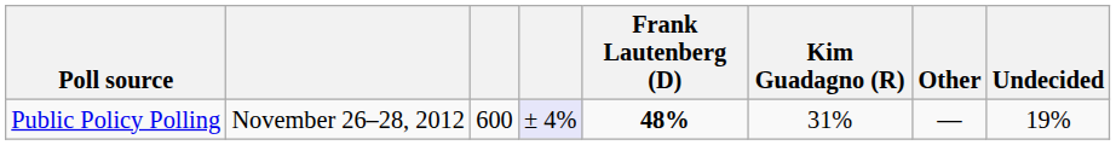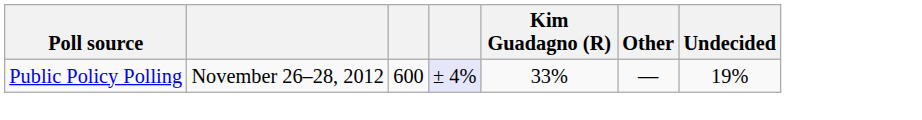- column: Frank Lautenberg (D) | 48%
Public Policy Polling | Kim Guadagno (R): 31% -> 33%
